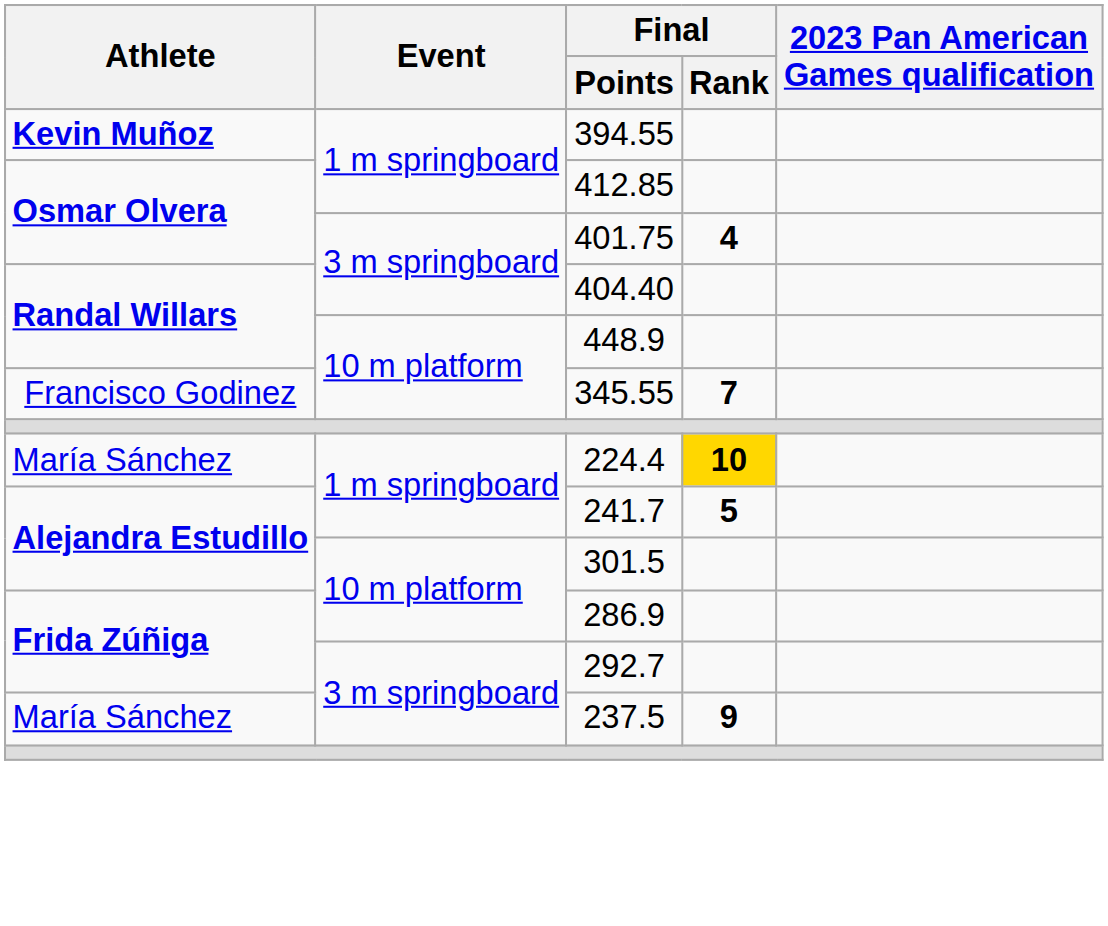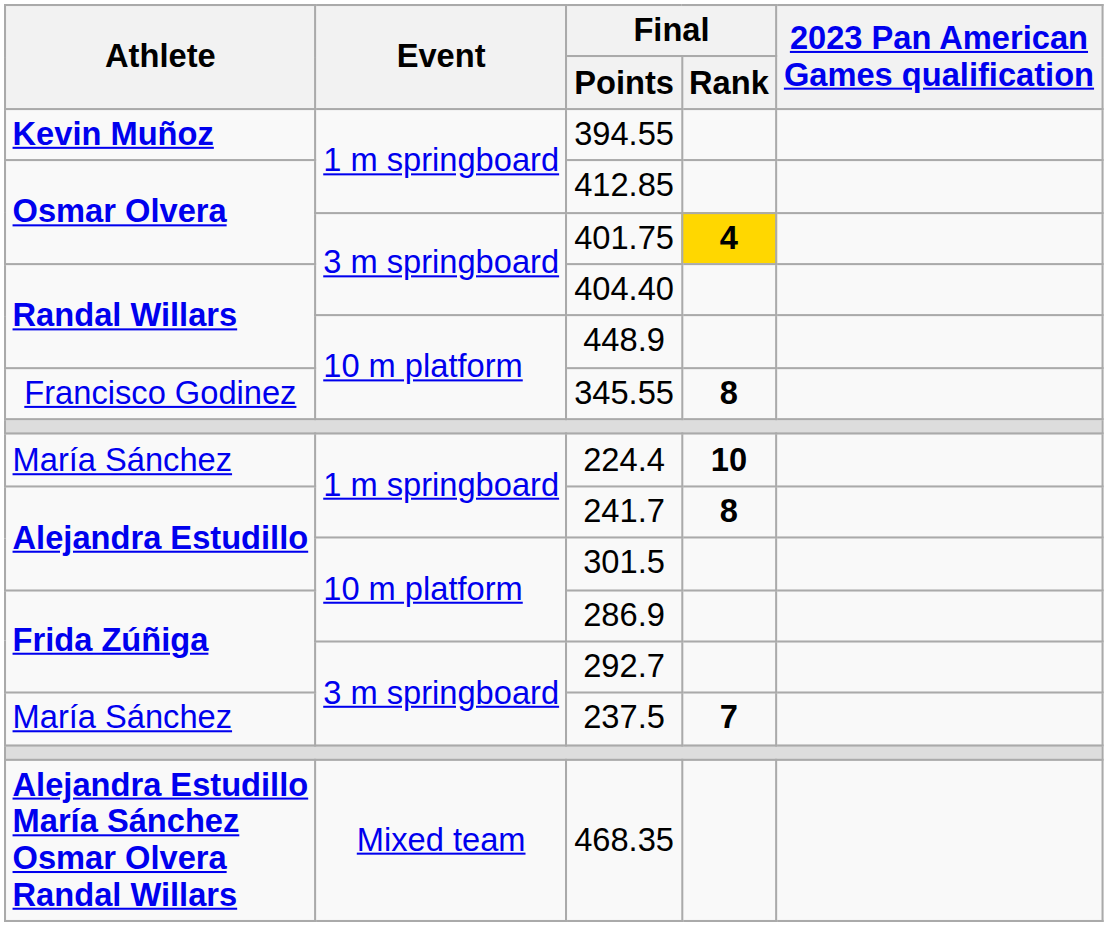401.75 | Final / Rank: no background -> gold background
345.55 | Final / Rank: 7 -> 8
224.4 | Final / Rank: gold background -> no background
241.7 | Final / Rank: 5 -> 8
237.5 | Final / Rank: 9 -> 7
+ row: Alejandra Estudillo María Sánchez Osmar Olvera Randal Willars | Mixed team | 468.35
